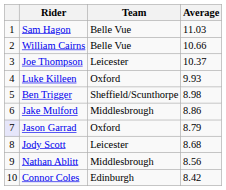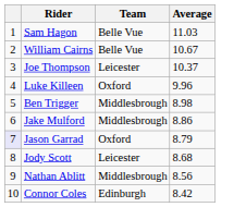William Cairns | Average: 10.66 -> 10.67
Luke Killeen | Average: 9.93 -> 9.96
Ben Trigger | Team: Sheffield/Scunthorpe -> Middlesbrough
